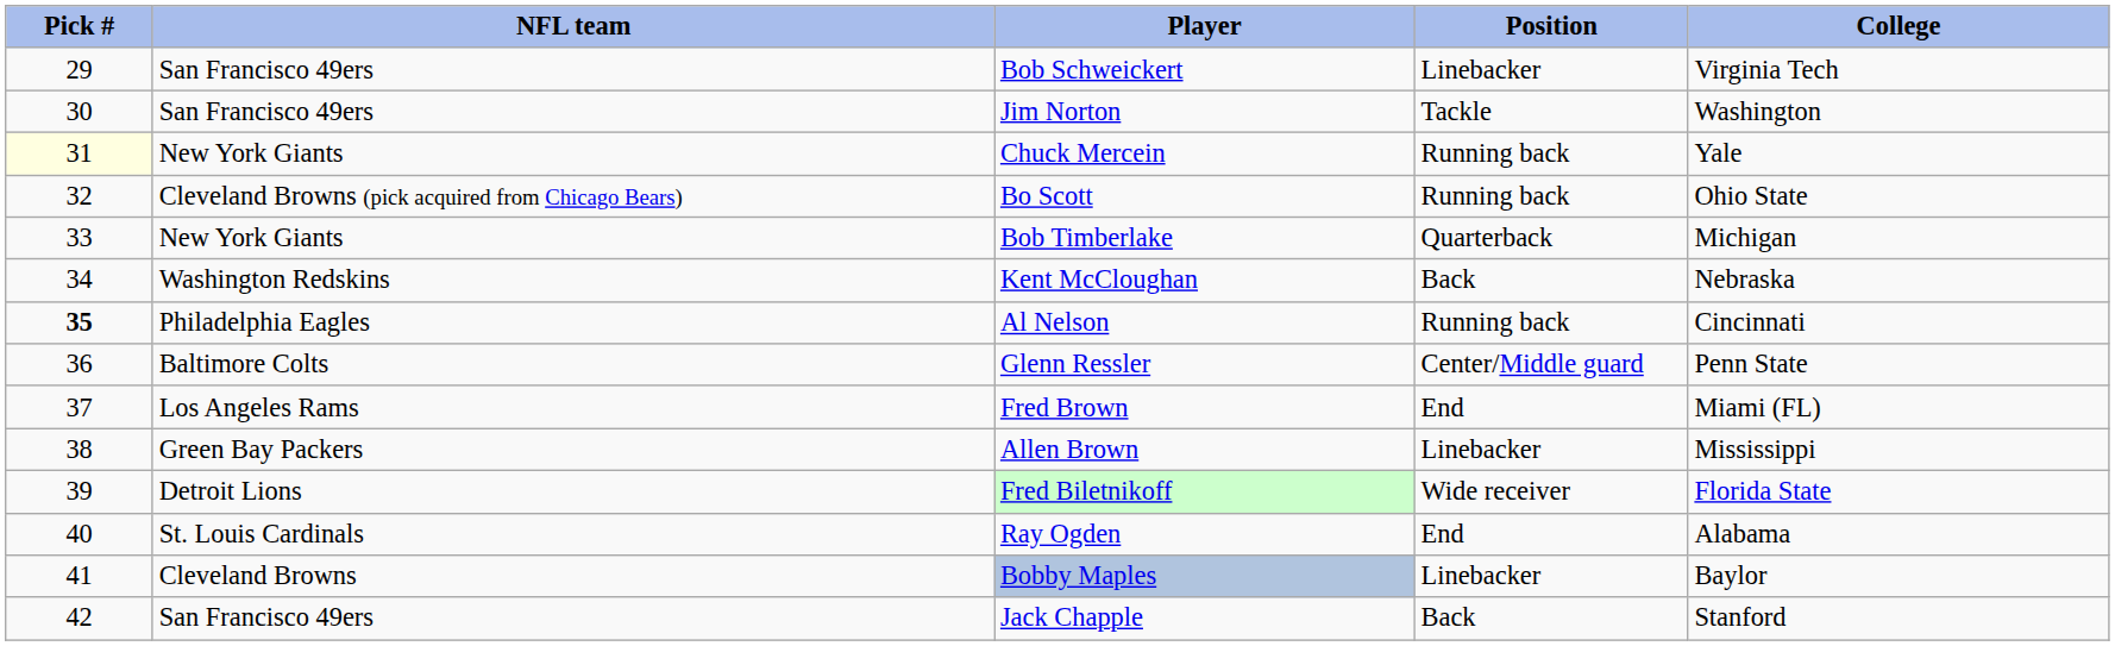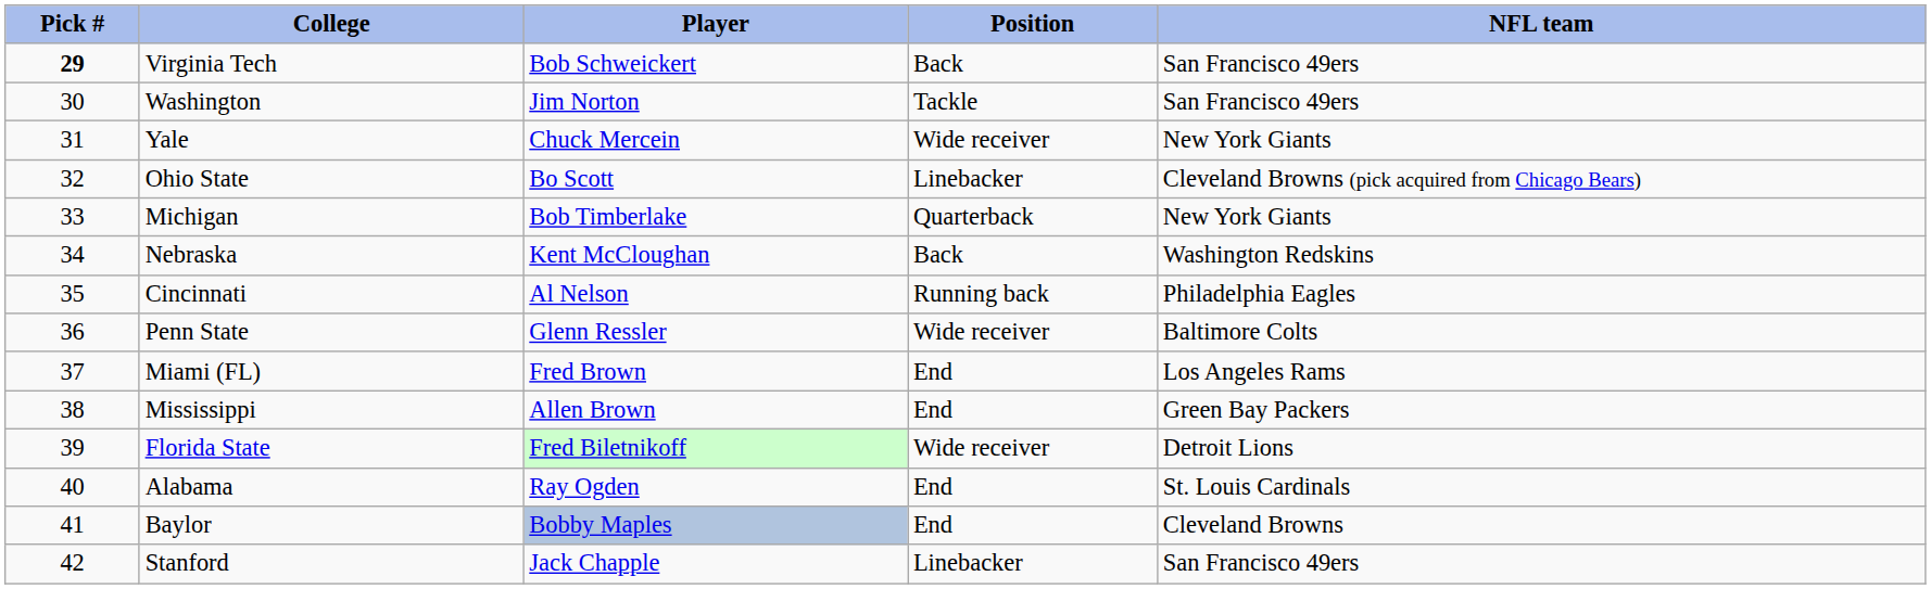columns swapped: NFL team <-> College
Bob Schweickert | Pick #: normal -> bold
Bob Schweickert | Position: Linebacker -> Back
Chuck Mercein | Pick #: lightyellow background -> no background
Chuck Mercein | Position: Running back -> Wide receiver
Bo Scott | Position: Running back -> Linebacker
Al Nelson | Pick #: bold -> normal
Glenn Ressler | Position: Center/Middle guard -> Wide receiver
Allen Brown | Position: Linebacker -> End
Bobby Maples | Position: Linebacker -> End
Jack Chapple | Position: Back -> Linebacker
